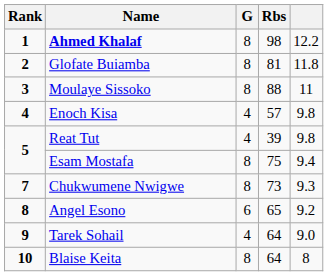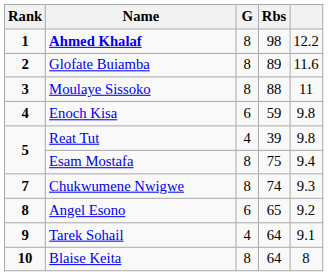Glofate Buiamba | Rbs: 81 -> 89
Glofate Buiamba | column 5: 11.8 -> 11.6
Enoch Kisa | G: 4 -> 6
Enoch Kisa | Rbs: 57 -> 59
Chukwumene Nwigwe | Rbs: 73 -> 74
Tarek Sohail | column 5: 9.0 -> 9.1
